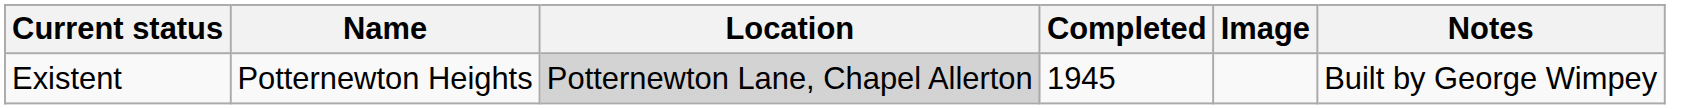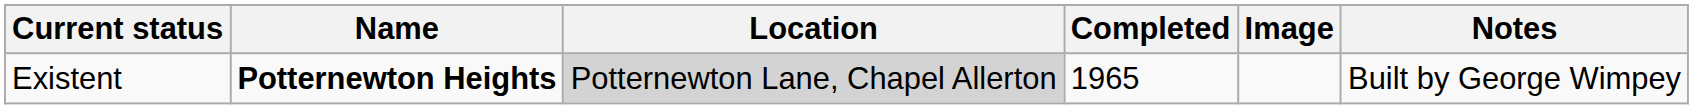Existent | Name: normal -> bold
Existent | Completed: 1945 -> 1965
